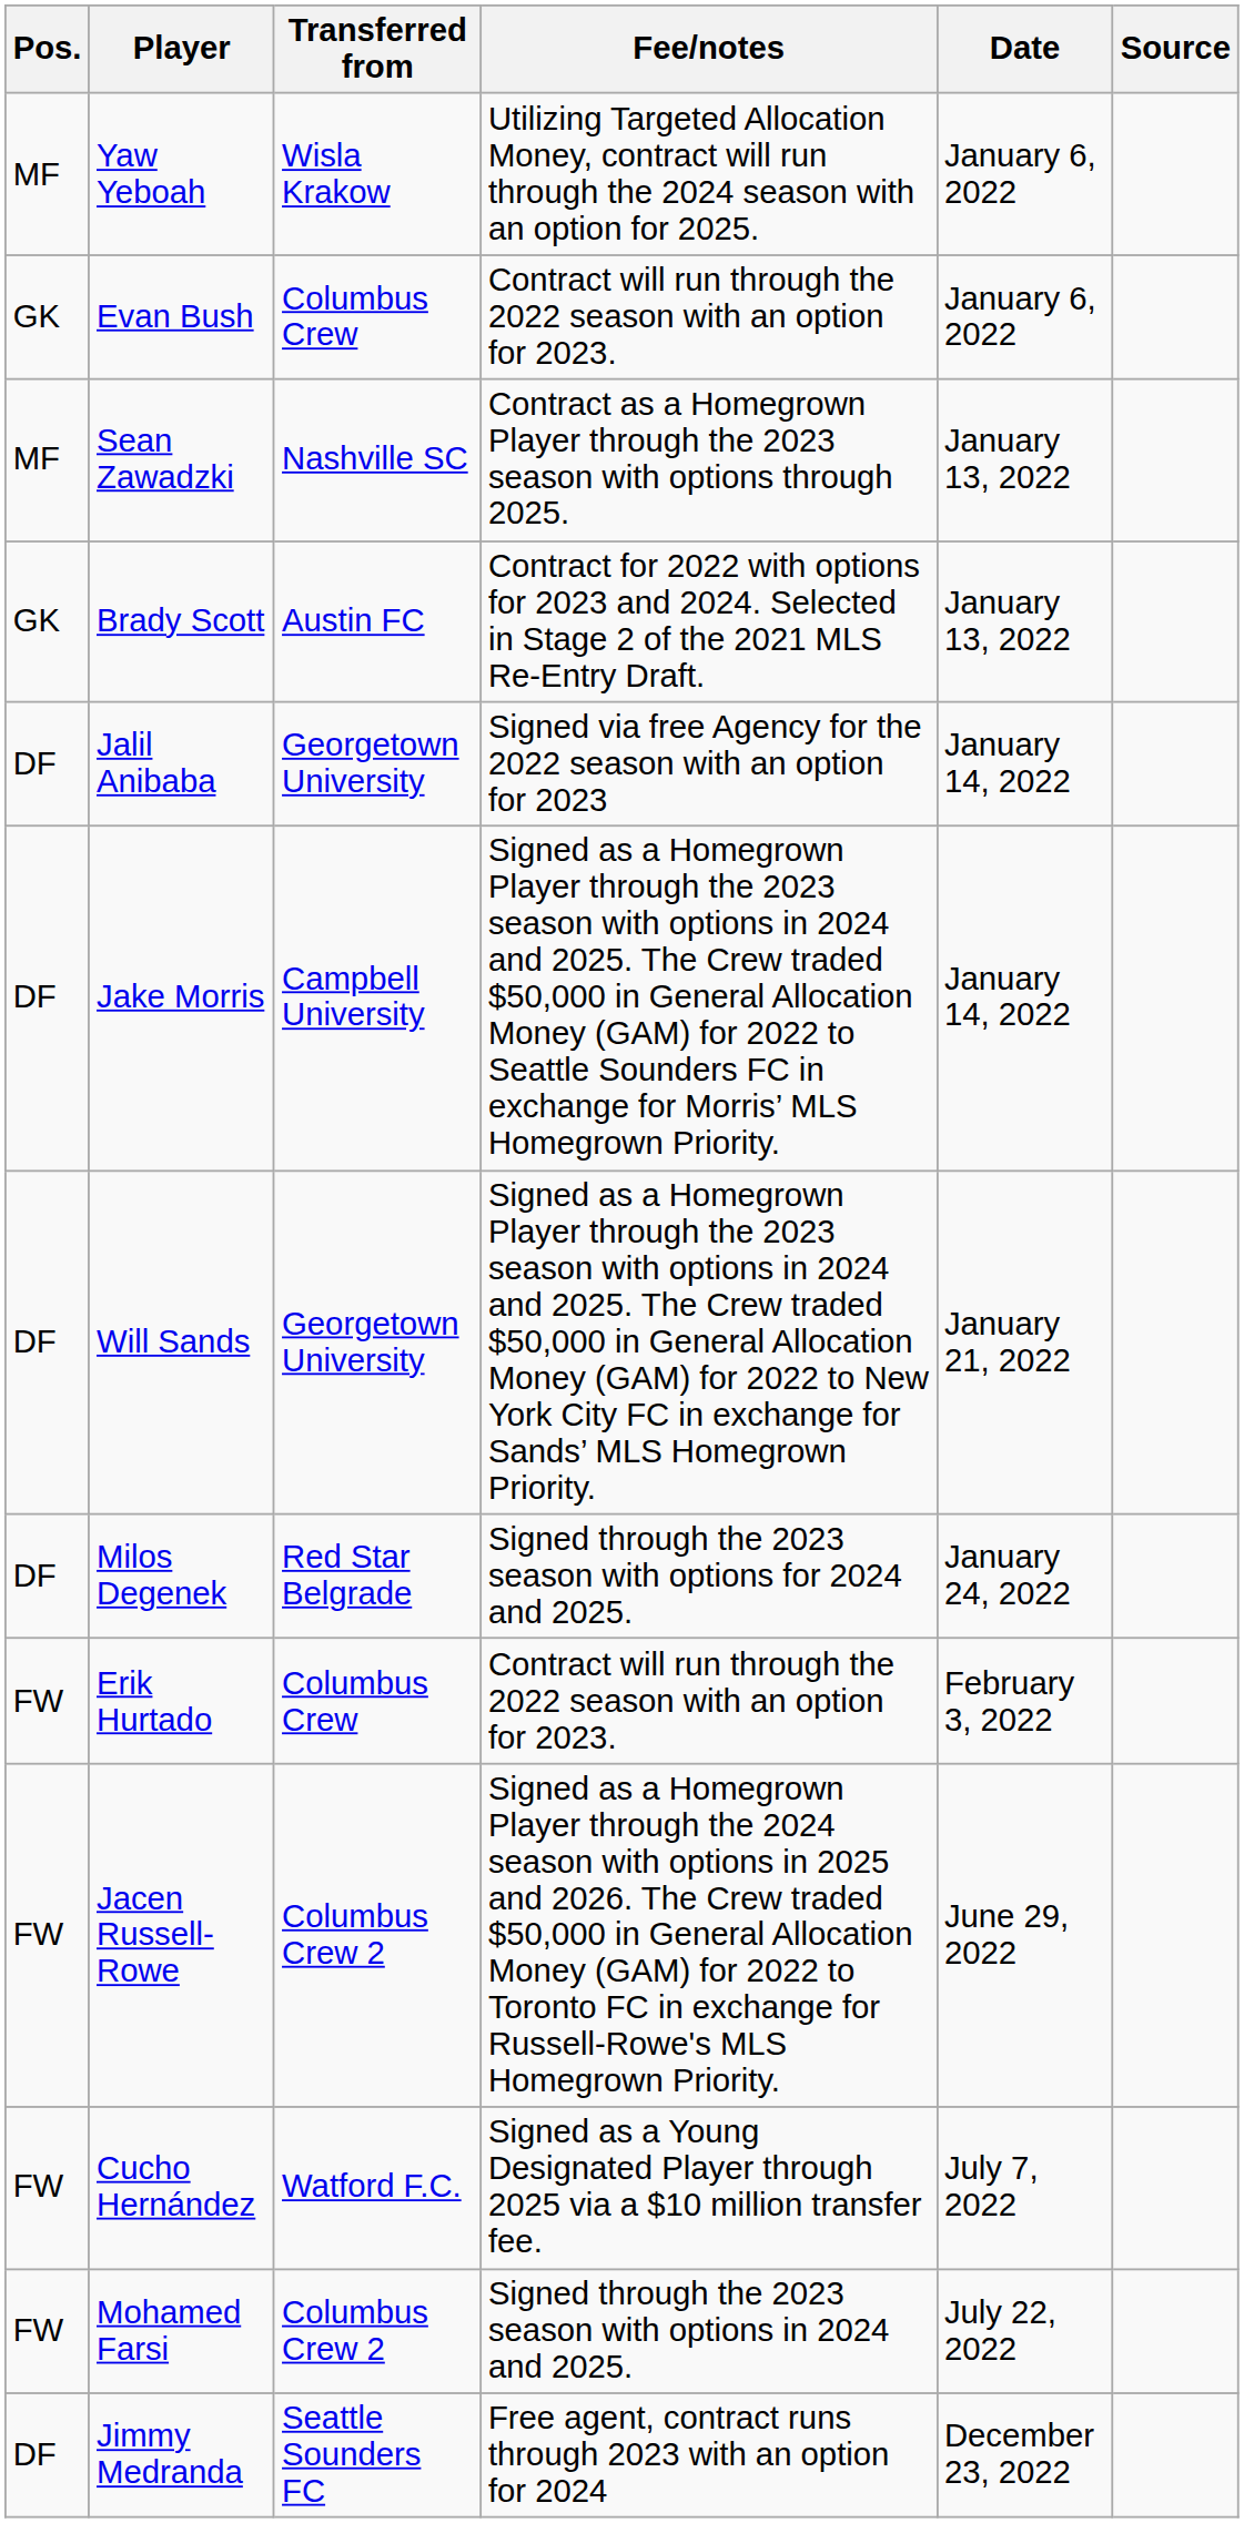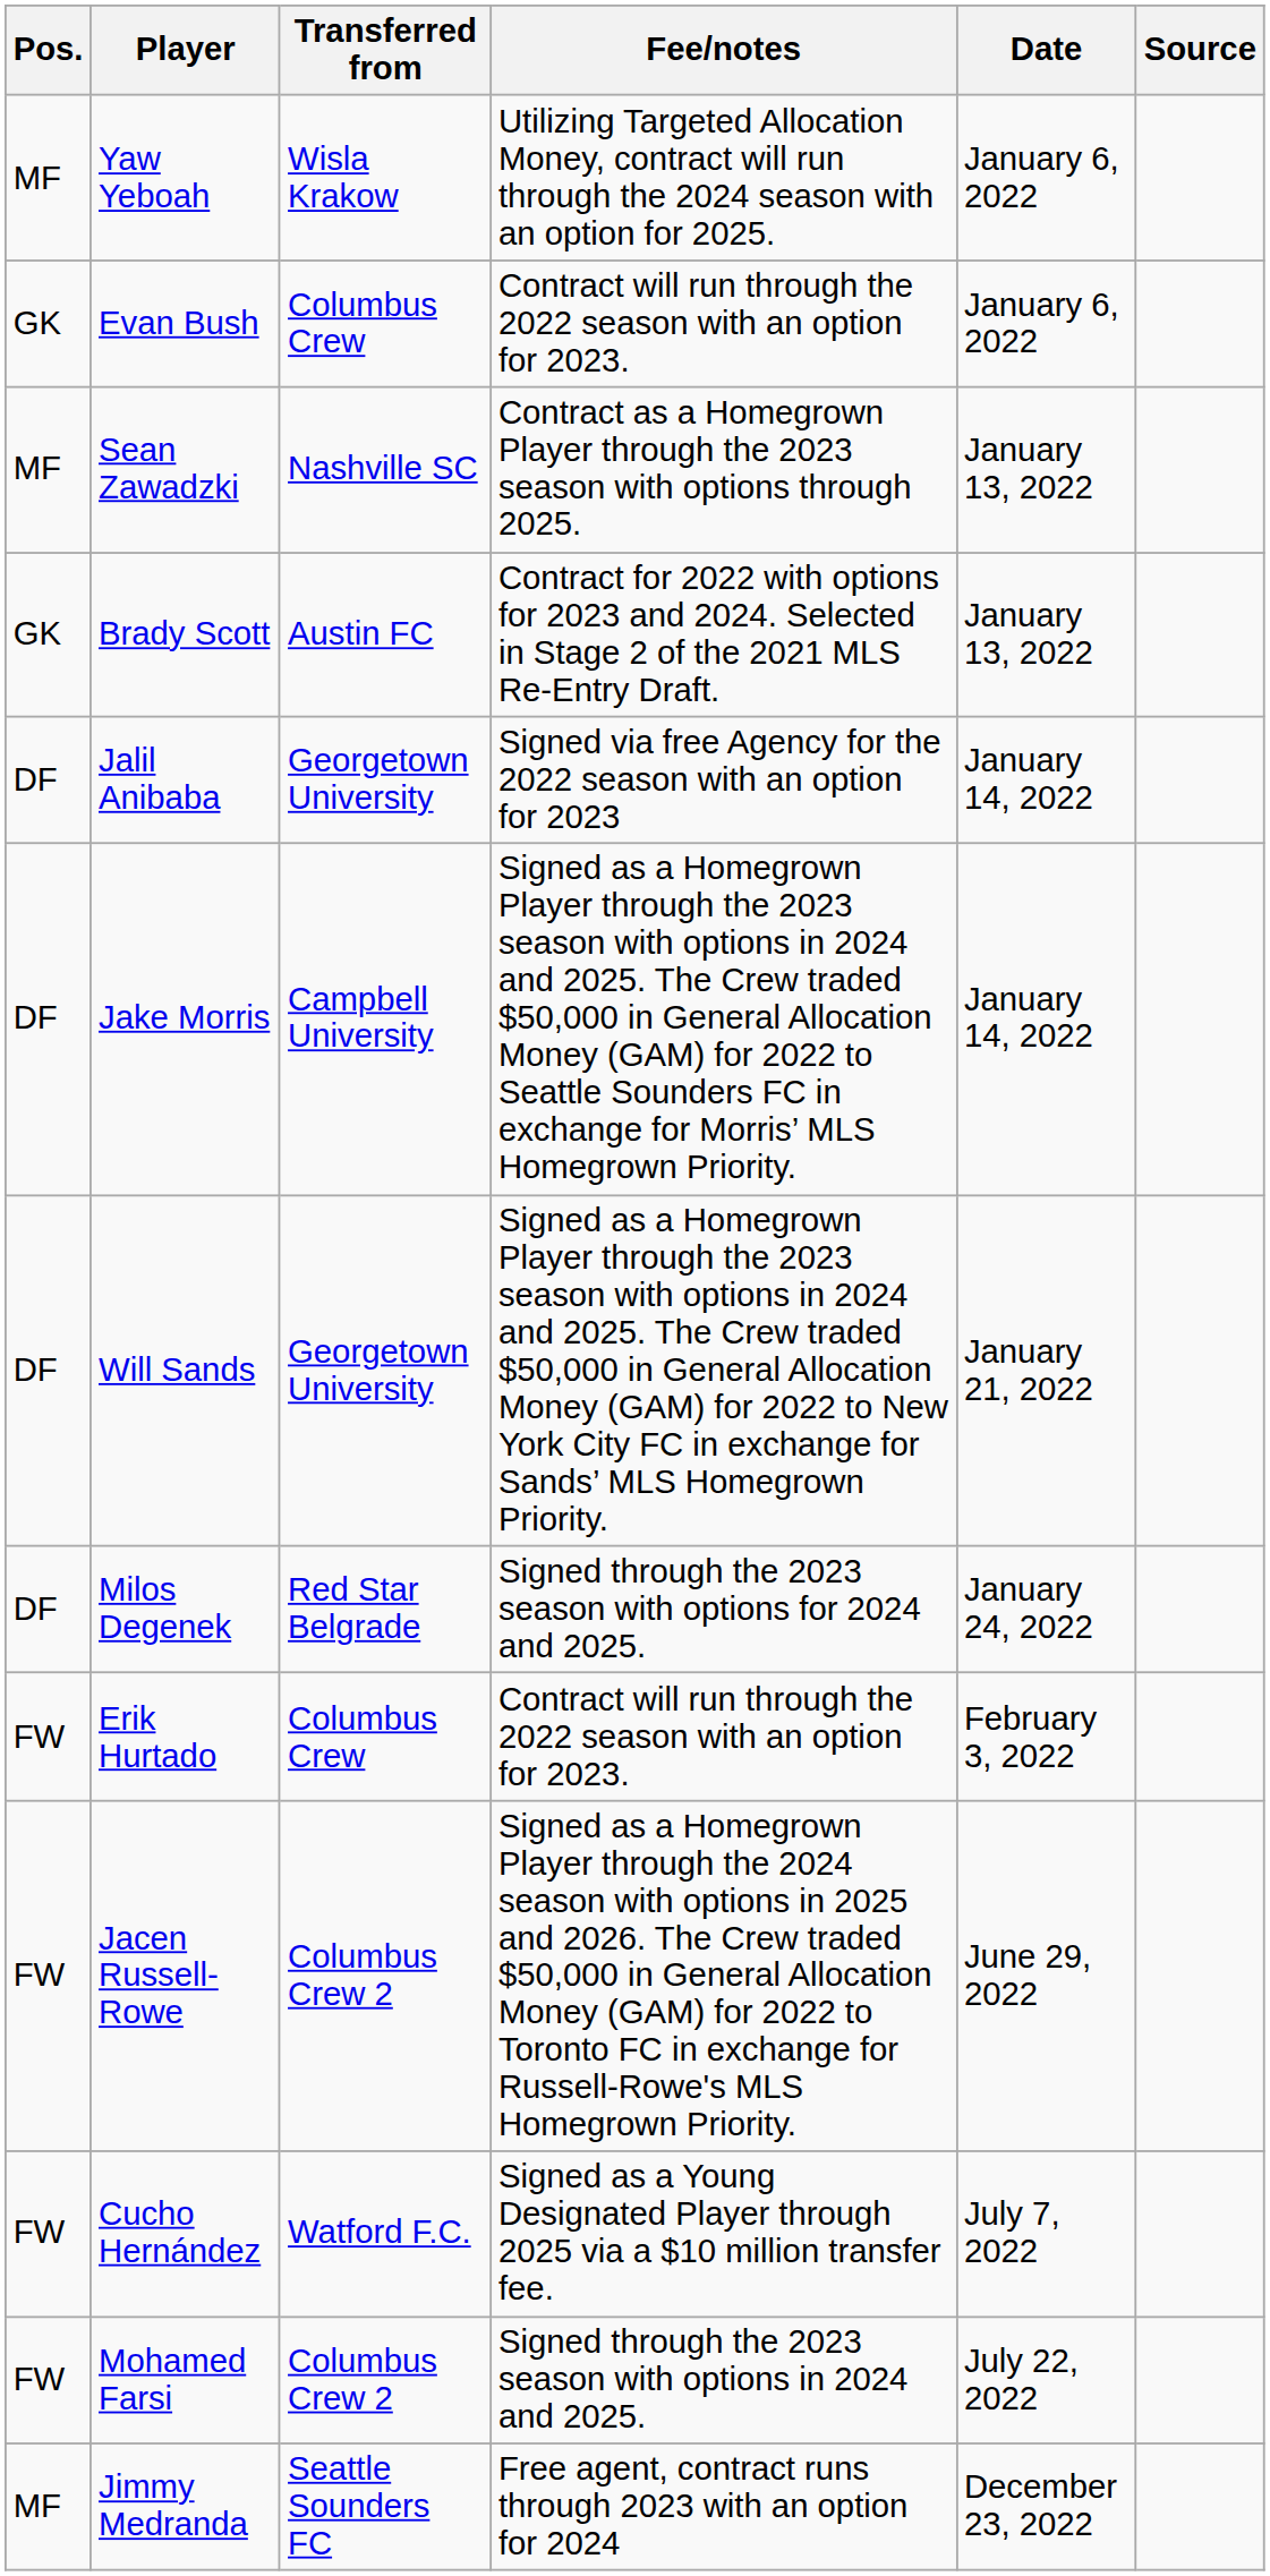Jimmy Medranda | Pos.: DF -> MF
